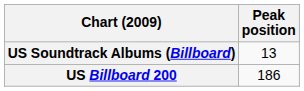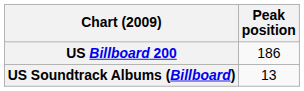rows swapped: US Billboard 200 <-> US Soundtrack Albums (Billboard)
